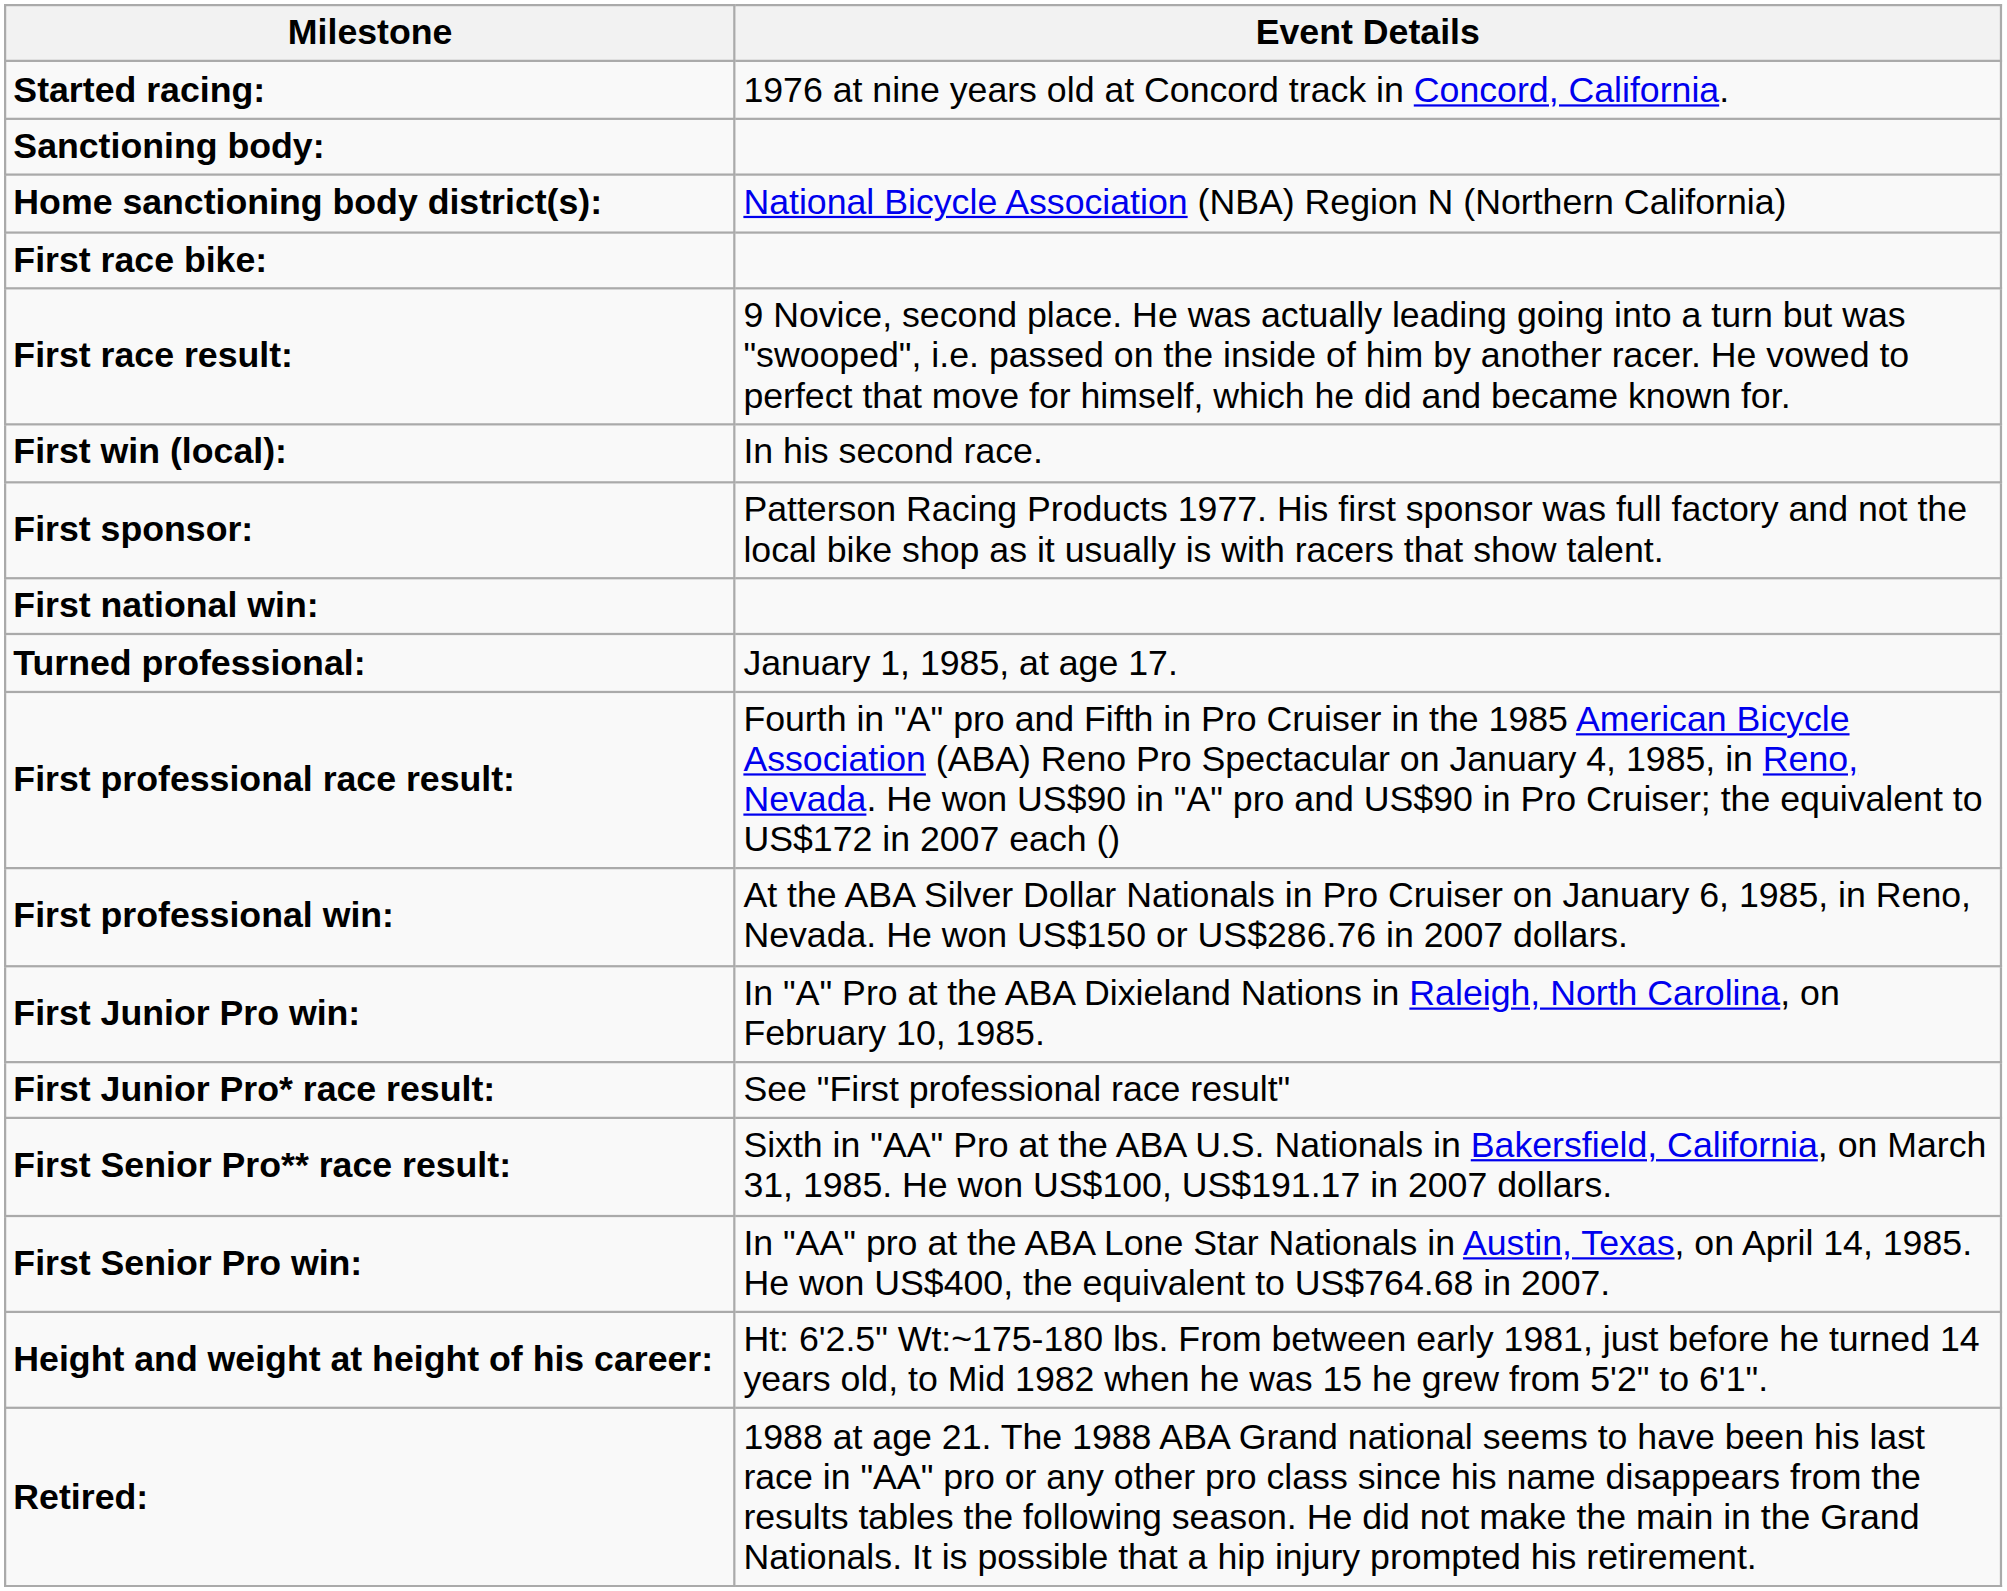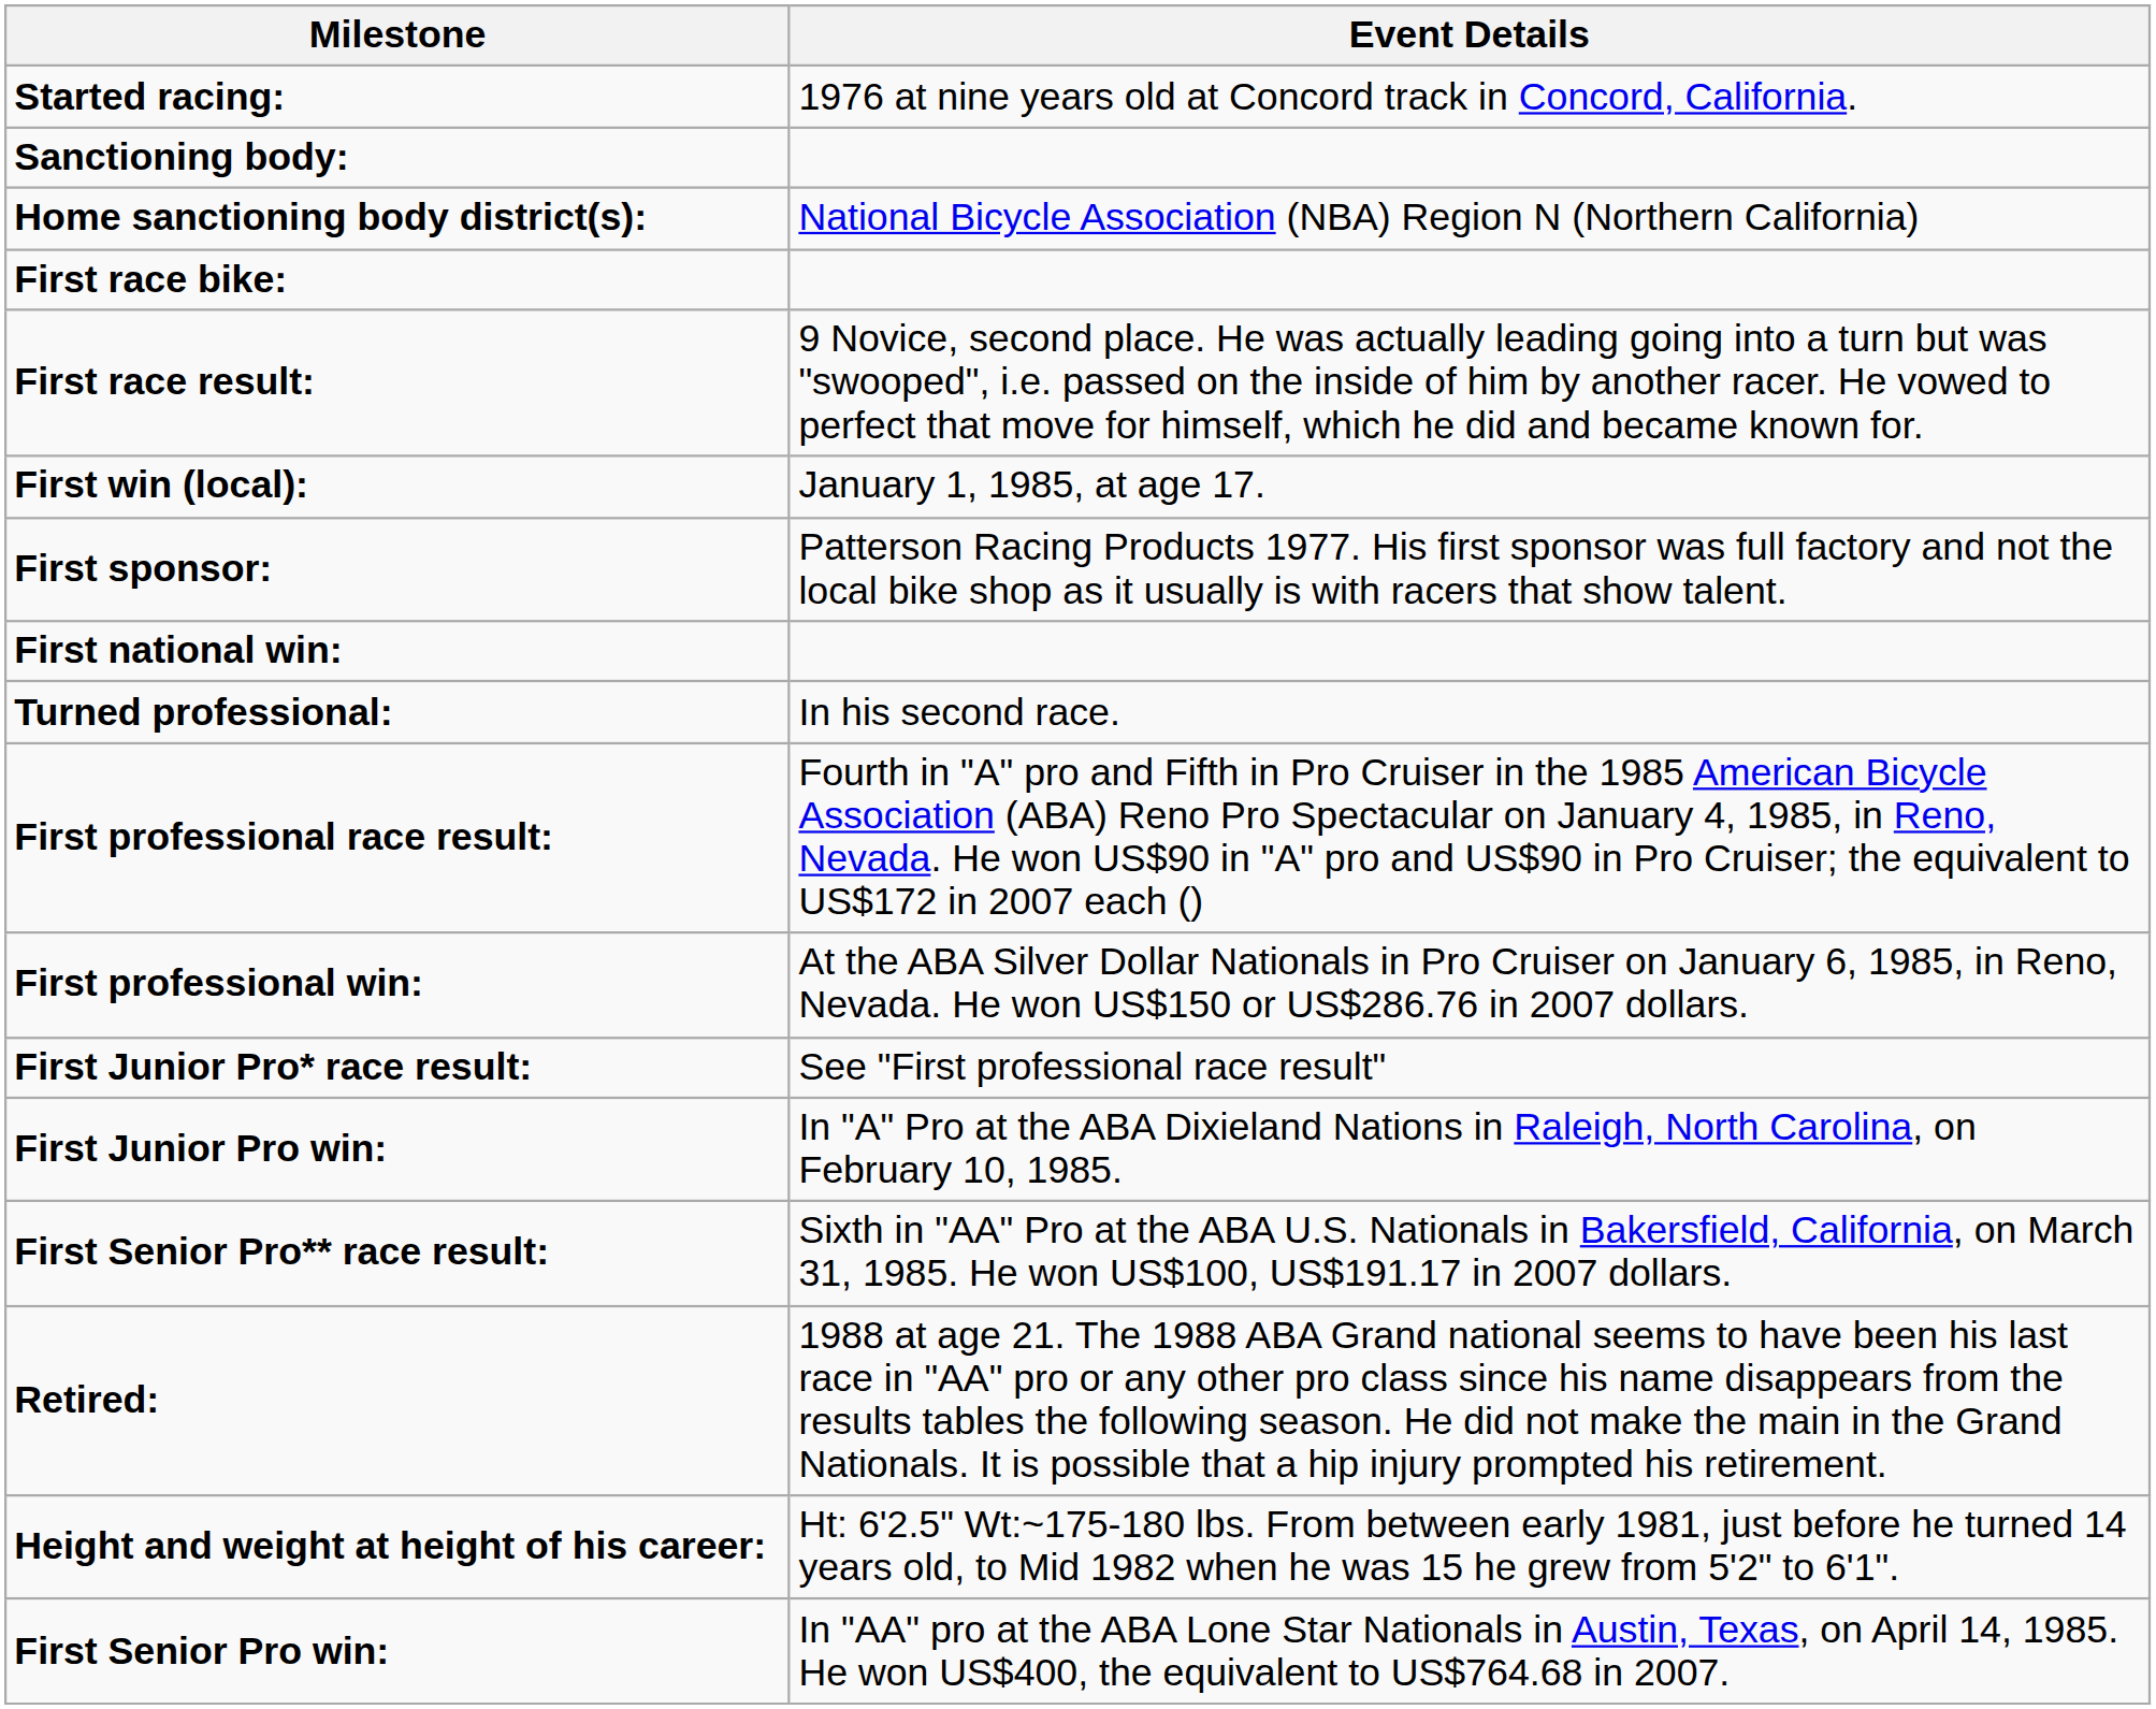First win (local): | Event Details: In his second race. -> January 1, 1985, at age 17.
Turned professional: | Event Details: January 1, 1985, at age 17. -> In his second race.
rows swapped: First Junior Pro* race result: <-> First Junior Pro win:
rows swapped: First Senior Pro win: <-> Retired:
